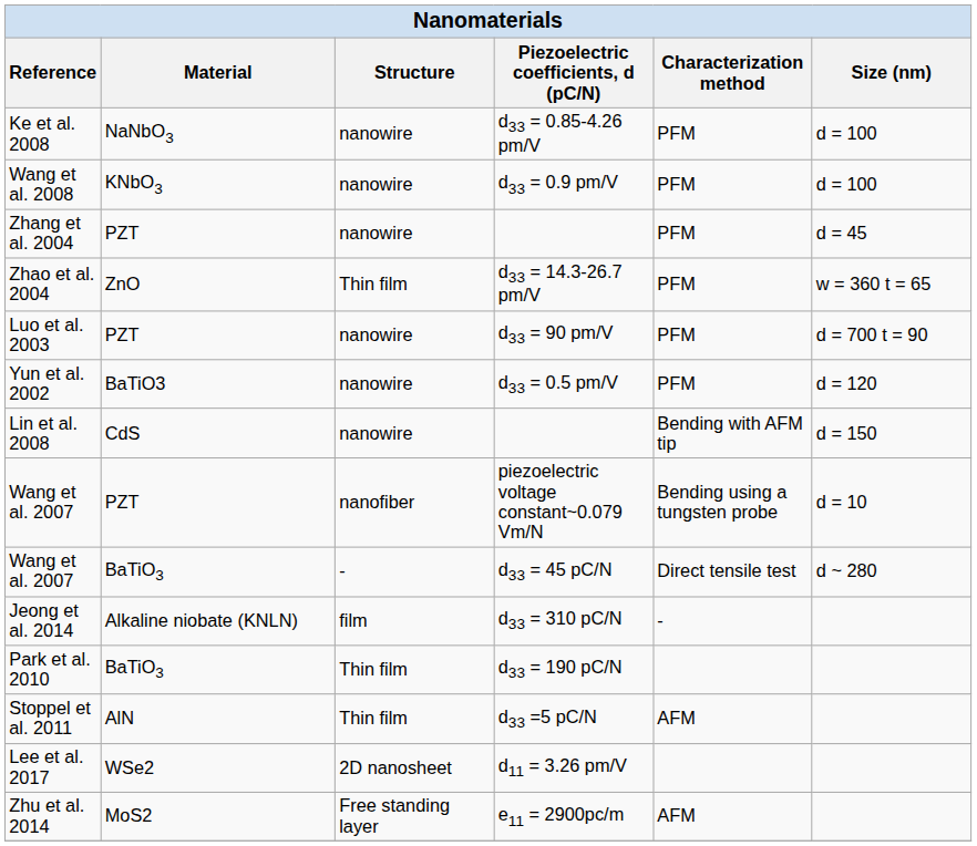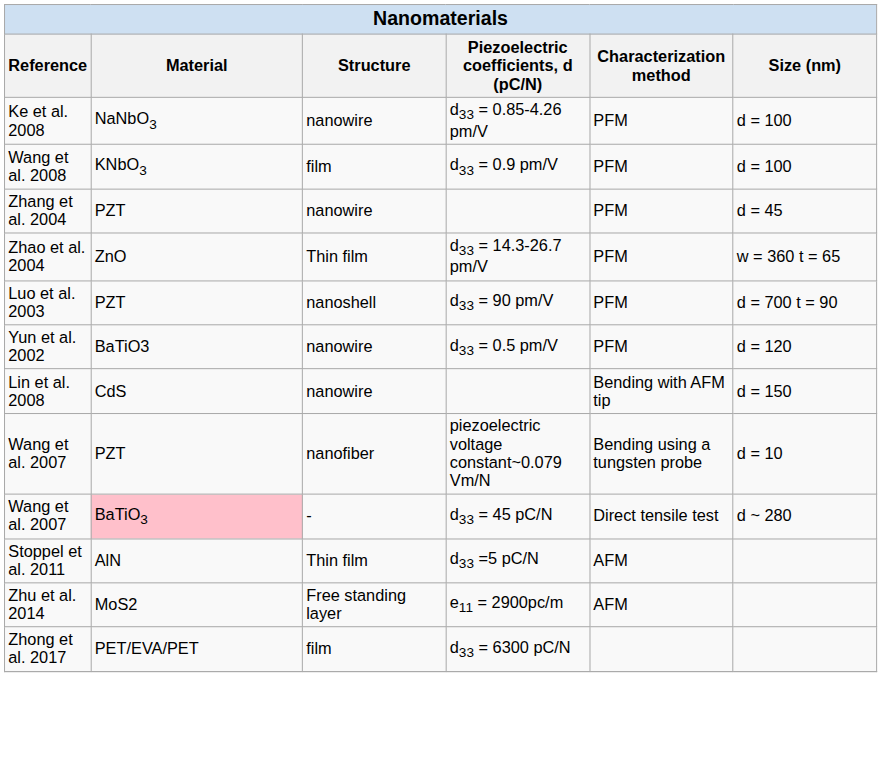Wang et al. 2008 | Structure: nanowire -> film
Luo et al. 2003 | Structure: nanowire -> nanoshell
Wang et al. 2007 / d33 = 45 pC/N | Material: no background -> pink background
- row: Jeong et al. 2014 | Alkaline niobate (KNLN) | film | d33 = 310 pC/N | -
- row: Park et al. 2010 | BaTiO3 | Thin film | d33 = 190 pC/N
- row: Lee et al. 2017 | WSe2 | 2D nanosheet | d11 = 3.26 pm/V
+ row: Zhong et al. 2017 | PET/EVA/PET | film | d33 = 6300 pC/N
